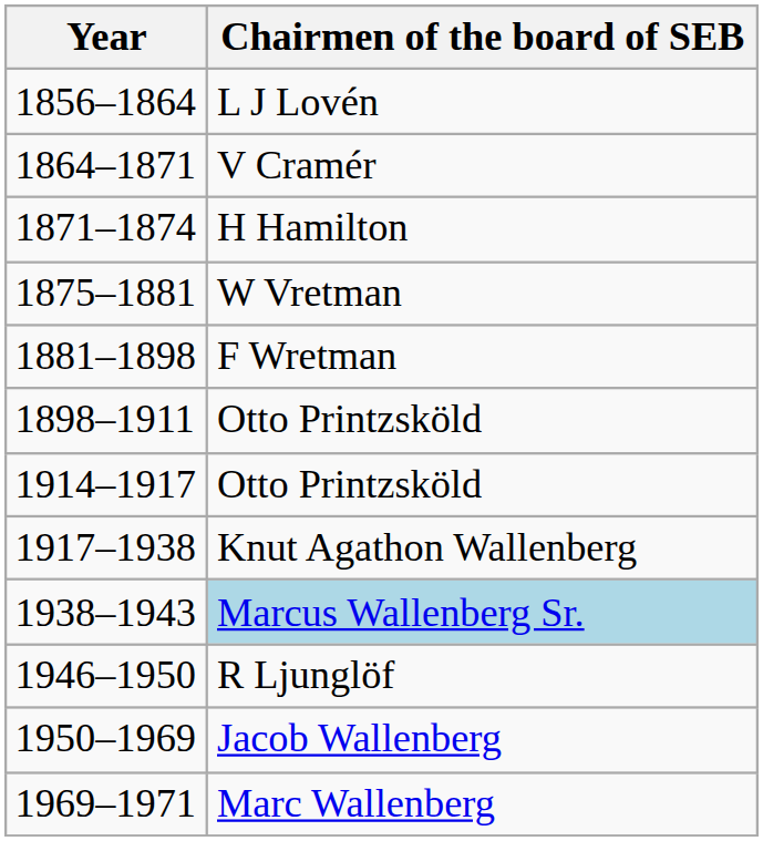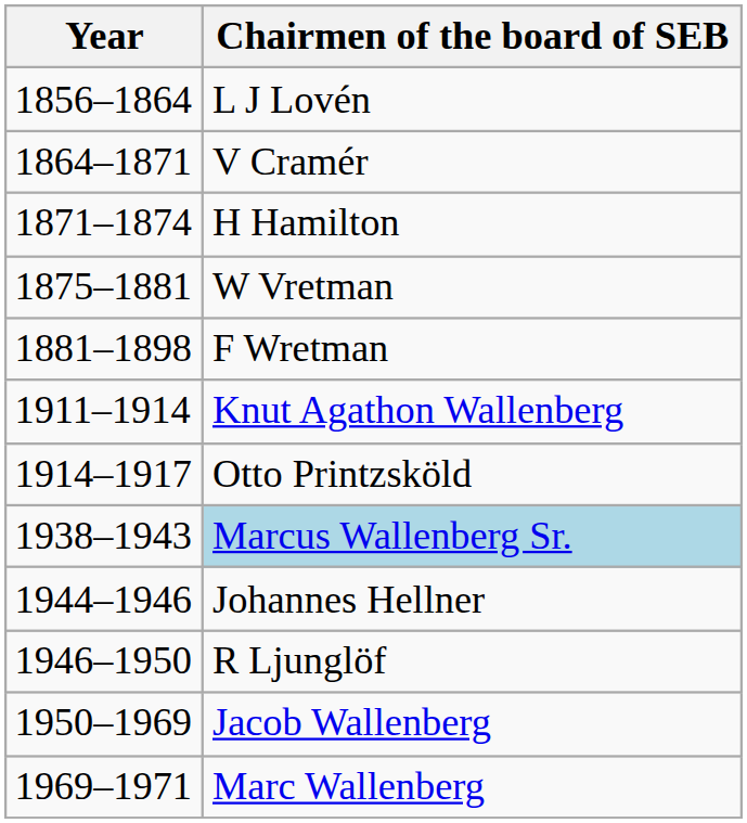- row: 1898–1911 | Otto Printzsköld
+ row: 1911–1914 | Knut Agathon Wallenberg
- row: 1917–1938 | Knut Agathon Wallenberg
+ row: 1944–1946 | Johannes Hellner
